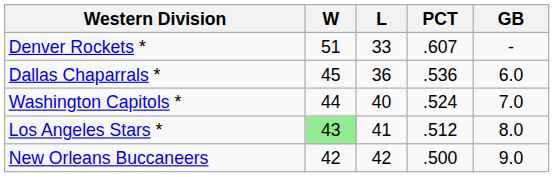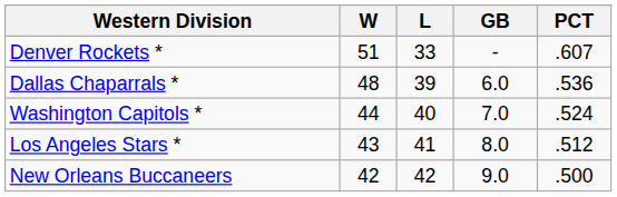columns swapped: PCT <-> GB
Dallas Chaparrals * | W: 45 -> 48
Dallas Chaparrals * | L: 36 -> 39
Los Angeles Stars * | W: lightgreen background -> no background
